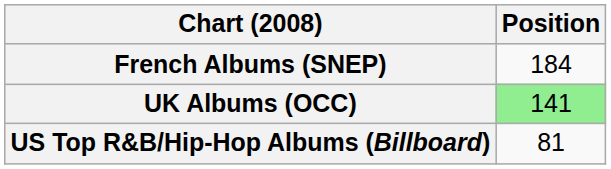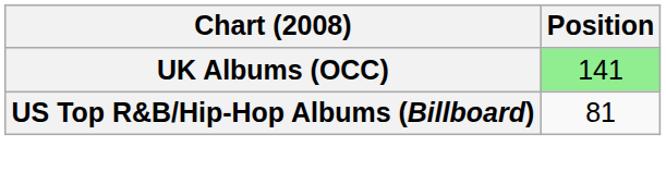- row: French Albums (SNEP) | 184
